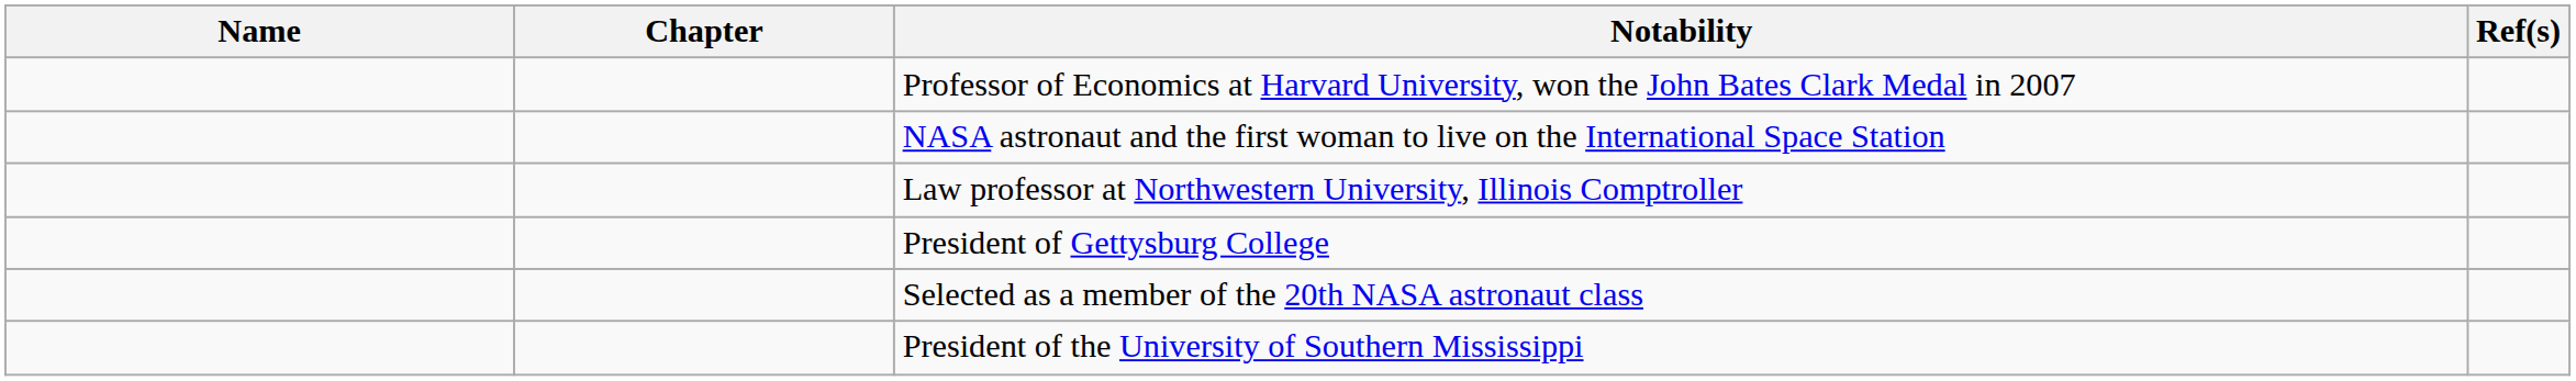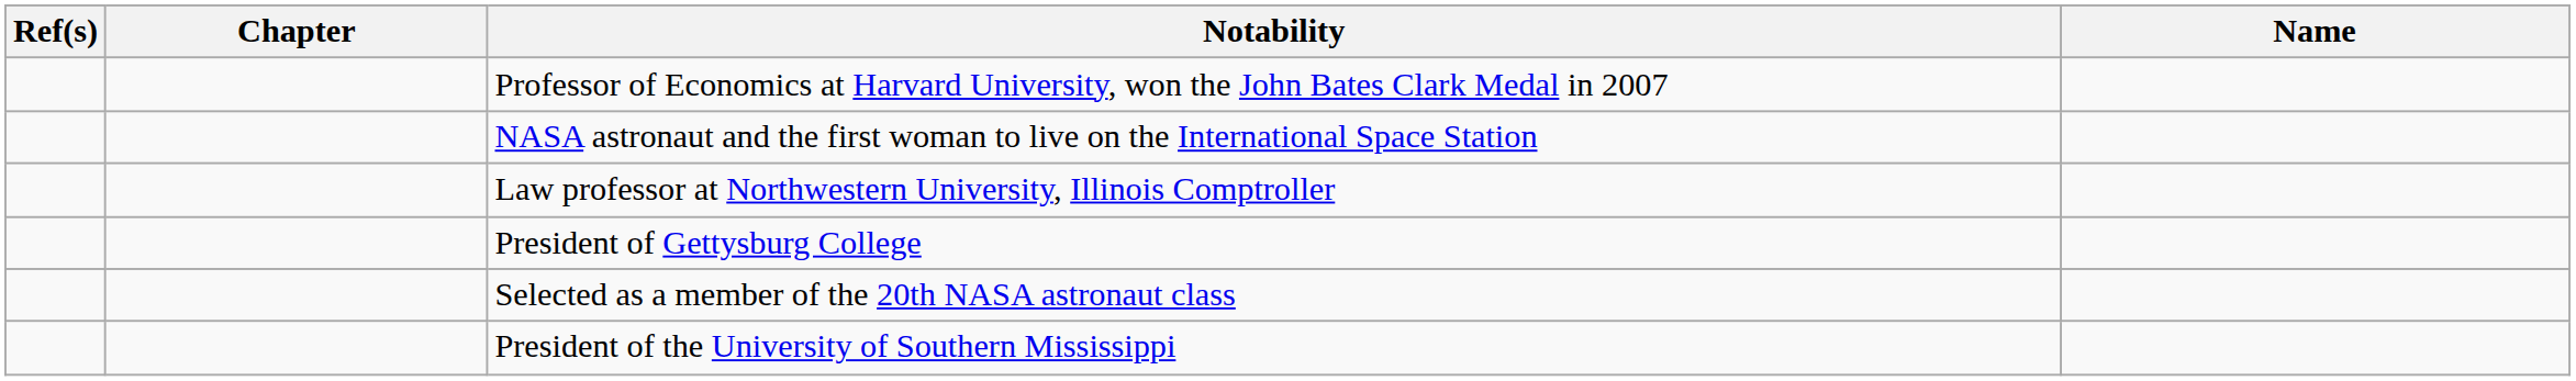columns swapped: Name <-> Ref(s)
